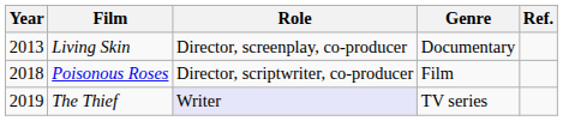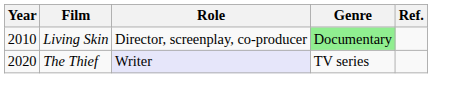Living Skin | Year: 2013 -> 2010
Living Skin | Genre: no background -> lightgreen background
- row: 2018 | Poisonous Roses | Director, scriptwriter, co-producer | Film
The Thief | Year: 2019 -> 2020
